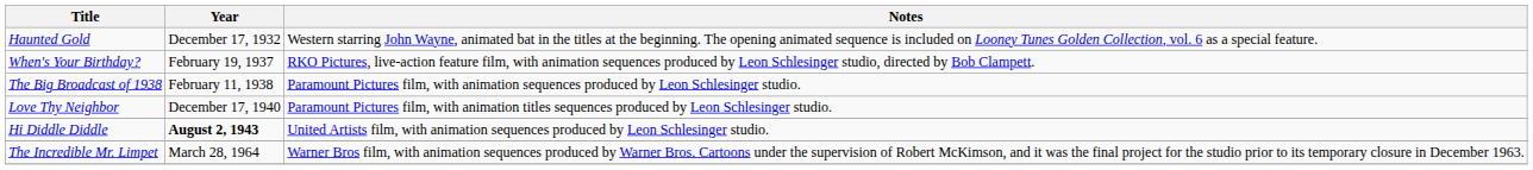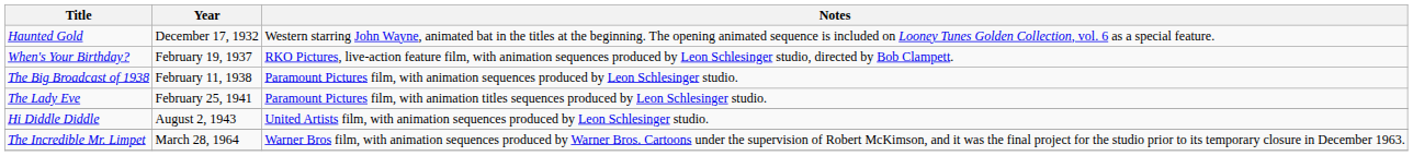- row: Love Thy Neighbor | December 17, 1940 | Paramount Pictures film, with animation titles sequences produced by Leon Schlesinger studio.
+ row: The Lady Eve | February 25, 1941 | Paramount Pictures film, with animation titles sequences produced by Leon Schlesinger studio.
Hi Diddle Diddle | Year: bold -> normal
